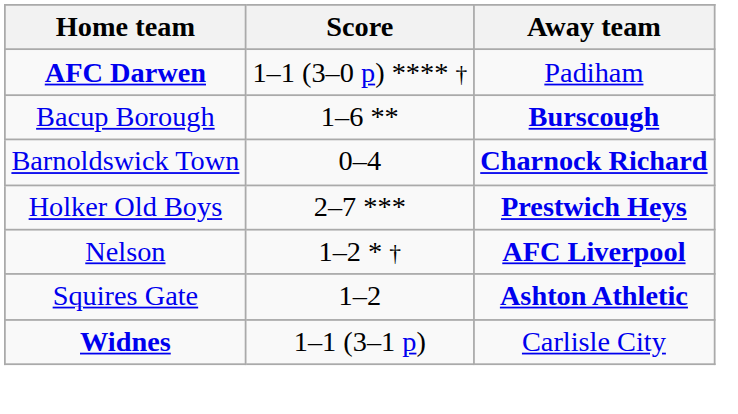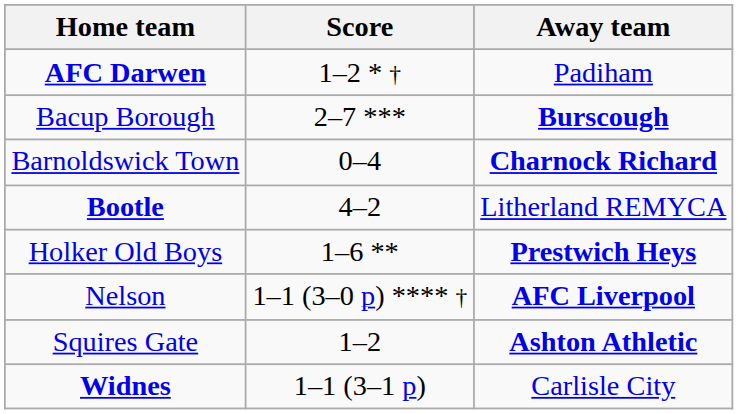AFC Darwen | Score: 1–1 (3–0 p) **** † -> 1–2 * †
Bacup Borough | Score: 1–6 ** -> 2–7 ***
+ row: Bootle | 4–2 | Litherland REMYCA
Holker Old Boys | Score: 2–7 *** -> 1–6 **
Nelson | Score: 1–2 * † -> 1–1 (3–0 p) **** †
